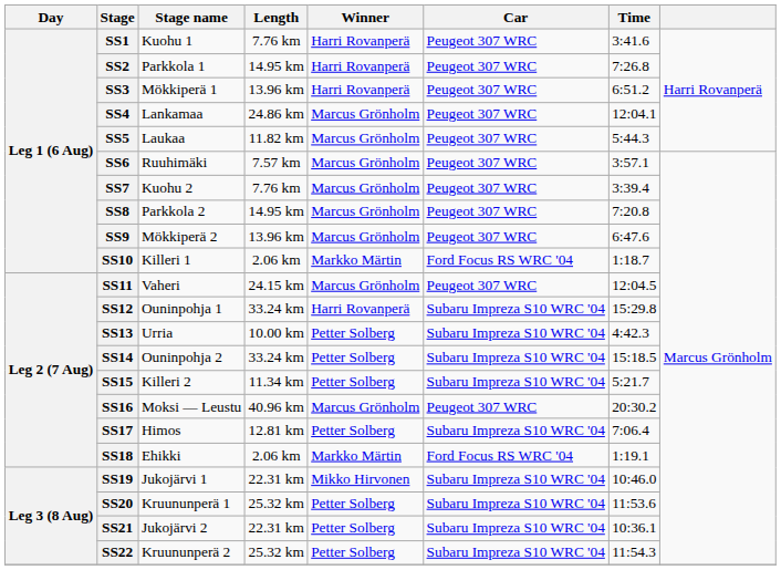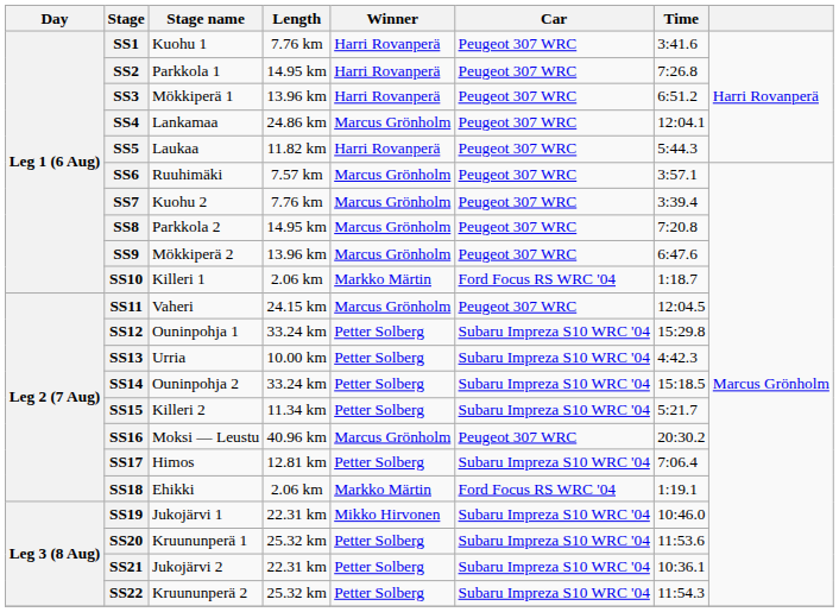SS5 | Winner: Marcus Grönholm -> Harri Rovanperä
SS12 | Winner: Harri Rovanperä -> Petter Solberg
